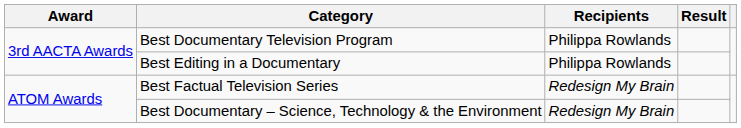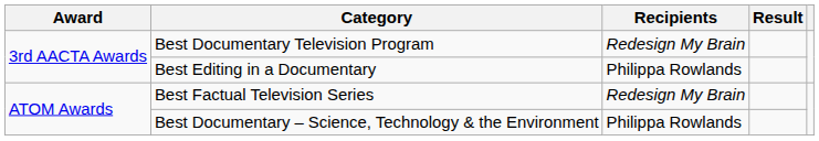Best Documentary Television Program | Recipients: Philippa Rowlands -> Redesign My Brain
Best Documentary – Science, Technology & the Environment | Recipients: Redesign My Brain -> Philippa Rowlands
